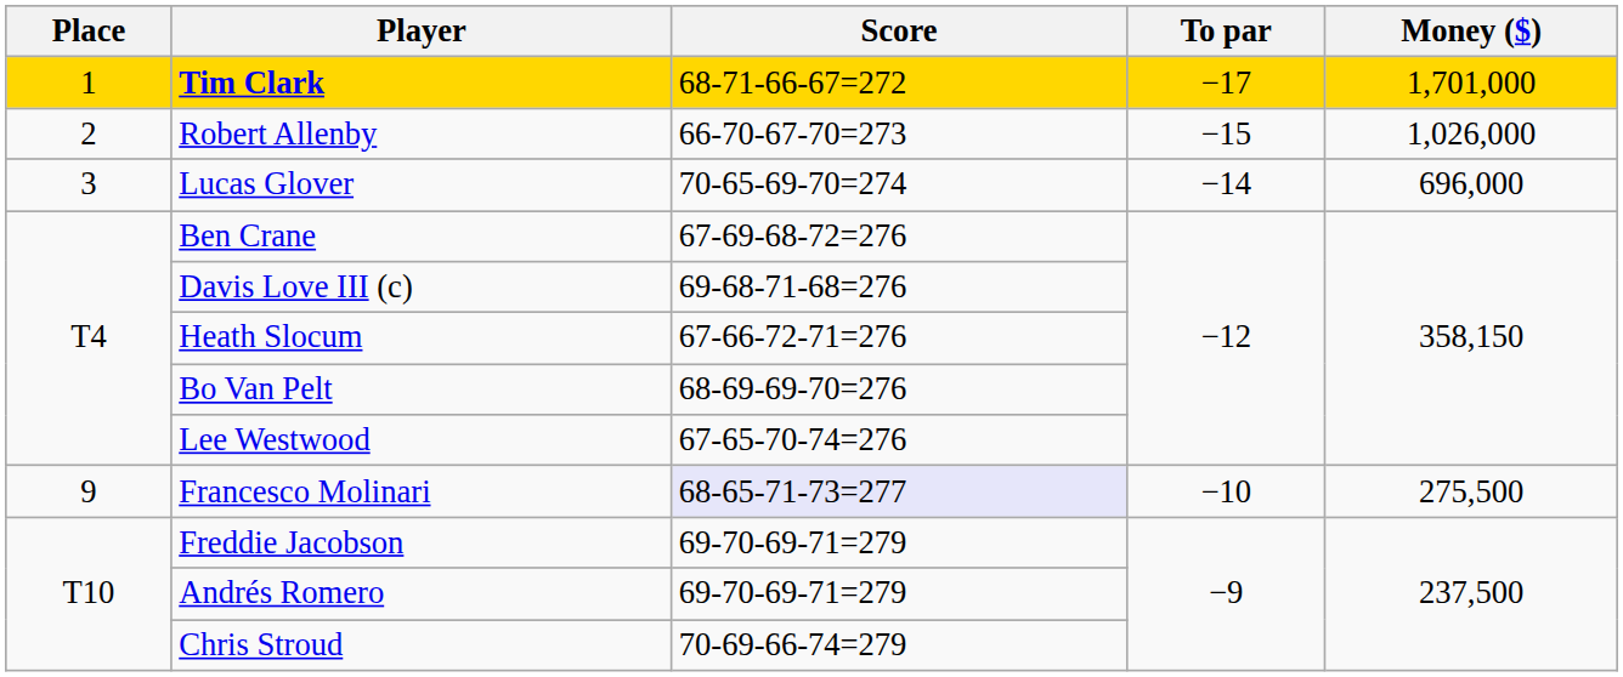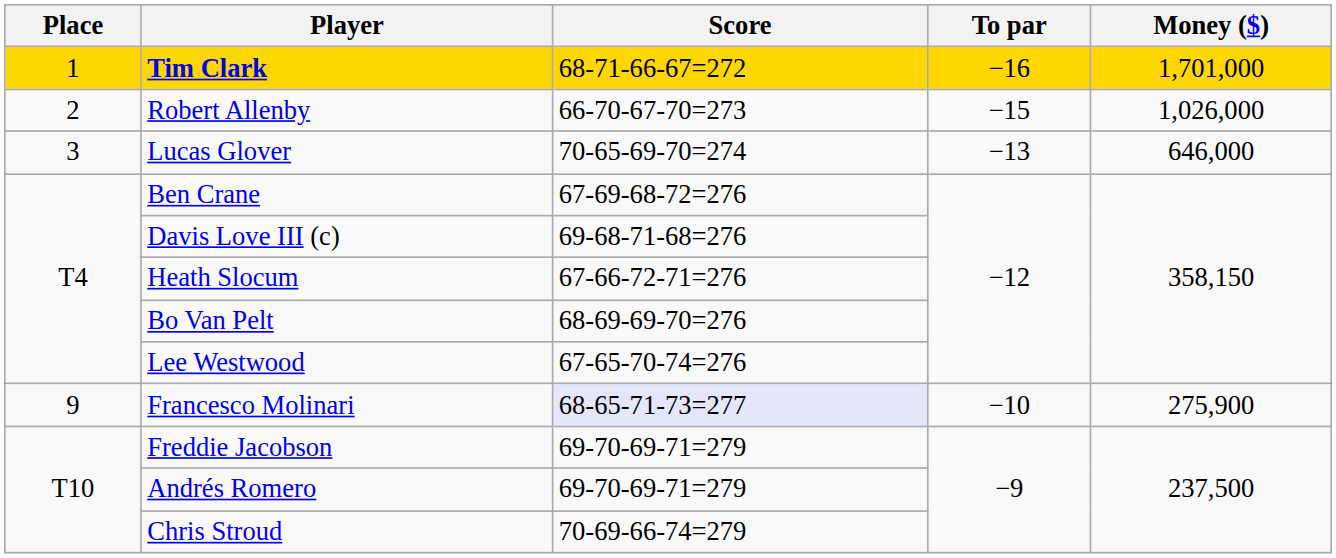Tim Clark | To par: −17 -> −16
Lucas Glover | To par: −14 -> −13
Lucas Glover | Money ($): 696,000 -> 646,000
Francesco Molinari | Money ($): 275,500 -> 275,900
